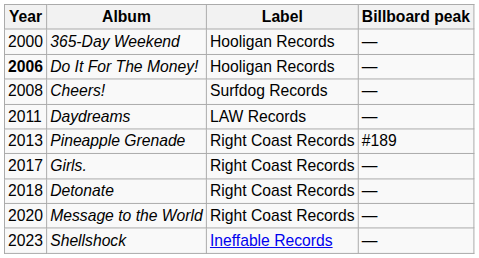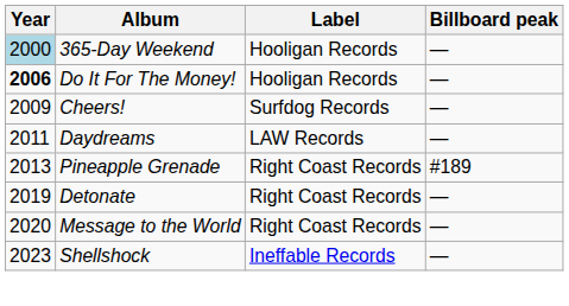365-Day Weekend | Year: no background -> lightblue background
Cheers! | Year: 2008 -> 2009
- row: 2017 | Girls. | Right Coast Records | —
Detonate | Year: 2018 -> 2019
